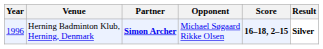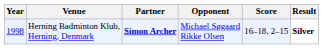Herning Badminton Klub, Herning, Denmark | Year: 1996 -> 1998
Herning Badminton Klub, Herning, Denmark | Score: bold -> normal
